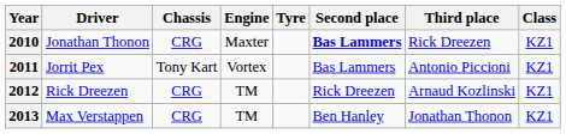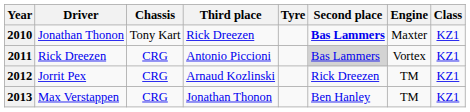columns swapped: Engine <-> Third place
2010 | Chassis: CRG -> Tony Kart
2011 | Driver: Jorrit Pex -> Rick Dreezen
2011 | Chassis: Tony Kart -> CRG
2011 | Second place: no background -> lightgrey background
2012 | Driver: Rick Dreezen -> Jorrit Pex
